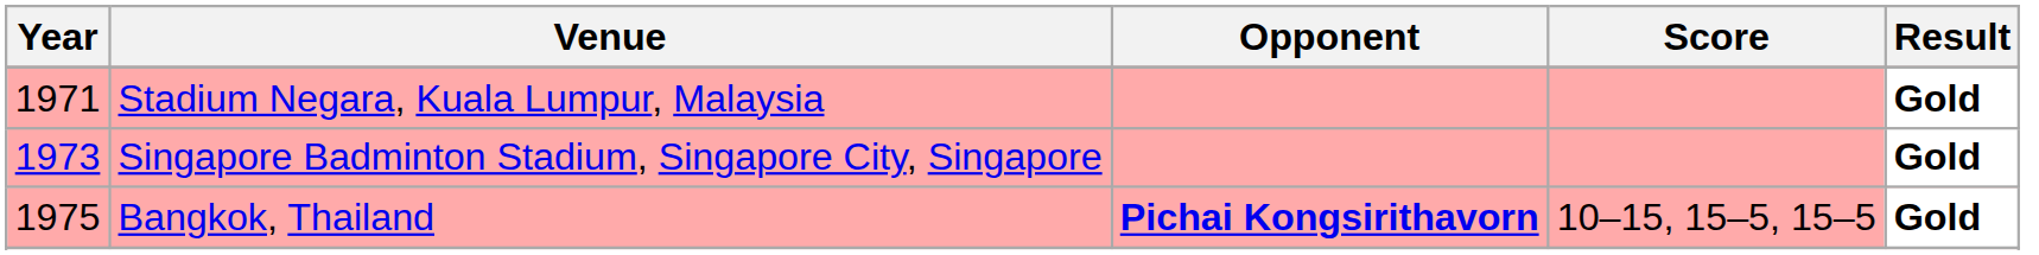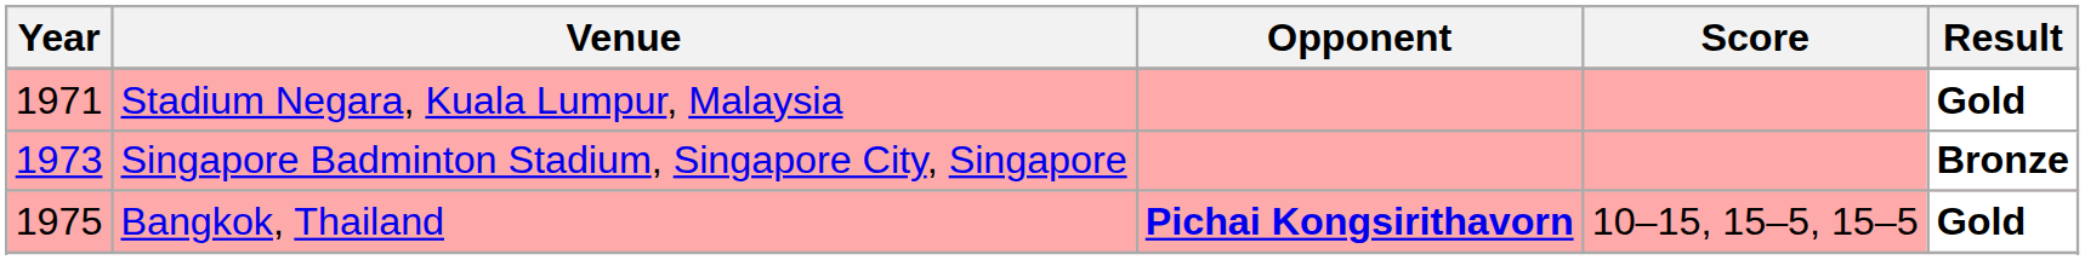Singapore Badminton Stadium, Singapore City, Singapore | Result: Gold -> Bronze
